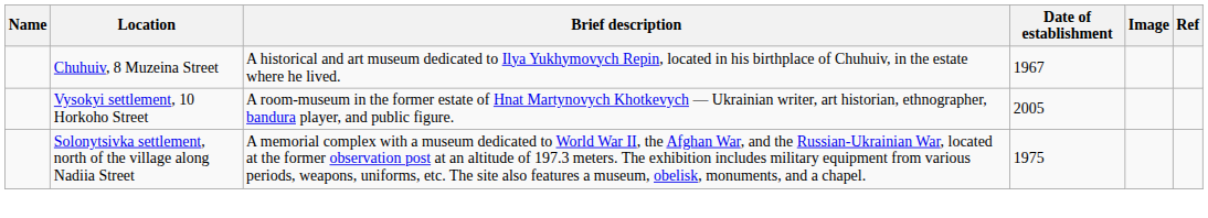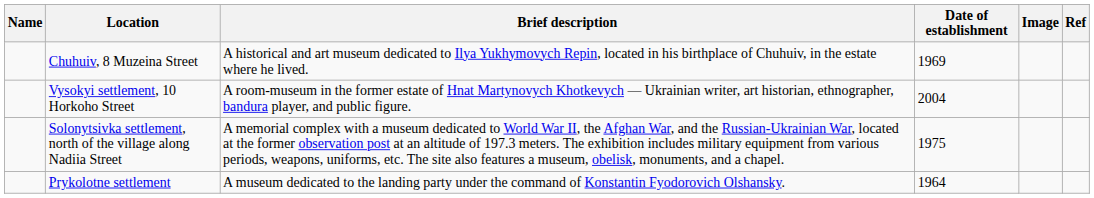Chuhuiv, 8 Muzeina Street | Date of establishment: 1967 -> 1969
Vysokyi settlement, 10 Horkoho Street | Date of establishment: 2005 -> 2004
+ row: Prykolotne settlement | A museum dedicated to the landing party under the command of Konstantin Fyodorovich Olshansky. | 1964
